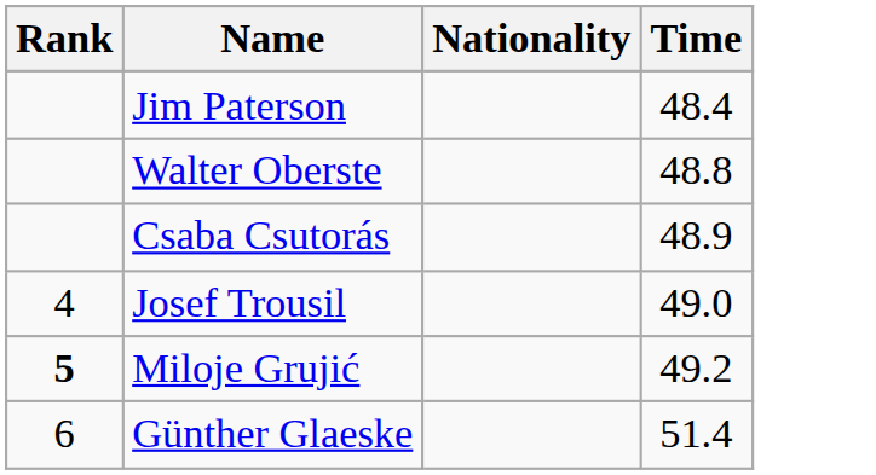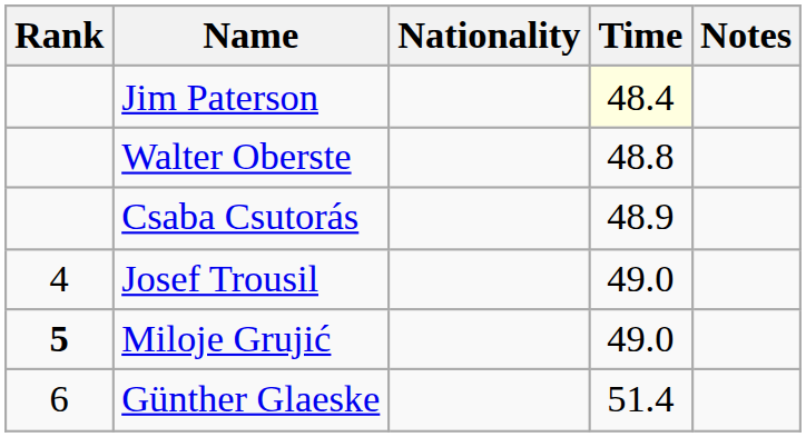+ column: Notes
Jim Paterson | Time: no background -> lightyellow background
Miloje Grujić | Time: 49.2 -> 49.0
